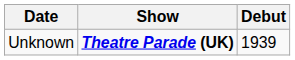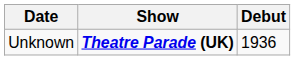Unknown | Debut: 1939 -> 1936
